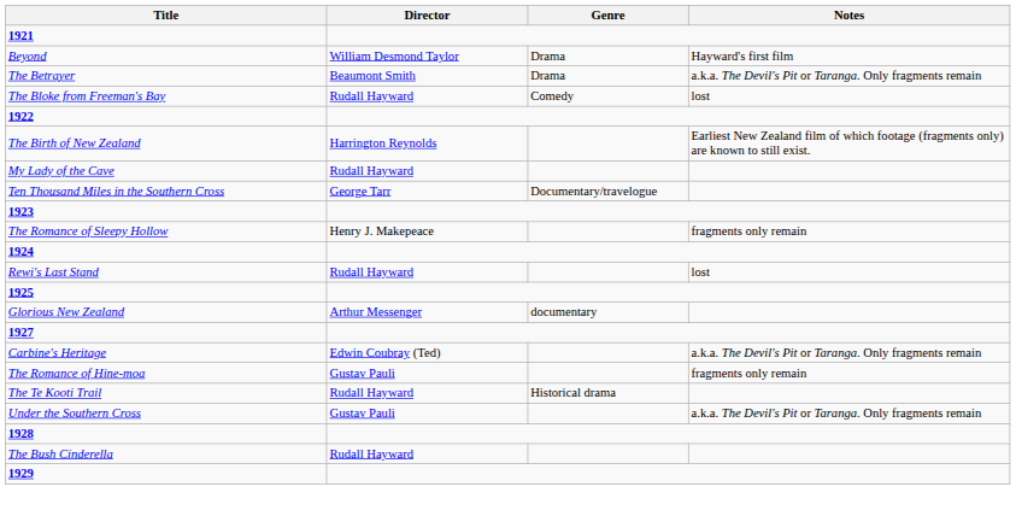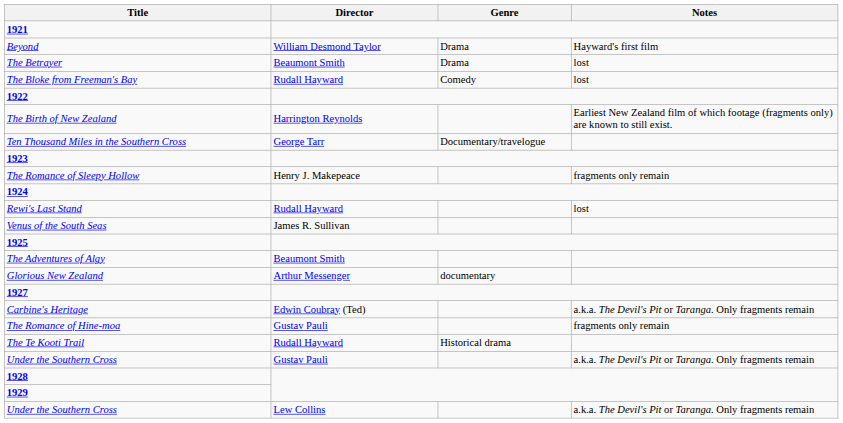The Betrayer | Notes: a.k.a. The Devil's Pit or Taranga. Only fragments remain -> lost
- row: My Lady of the Cave | Rudall Hayward
+ row: Venus of the South Seas | James R. Sullivan
+ row: The Adventures of Algy | Beaumont Smith
- row: The Bush Cinderella | Rudall Hayward
+ row: Under the Southern Cross | Lew Collins | a.k.a. The Devil's Pit or Taranga. Only fragments remain
